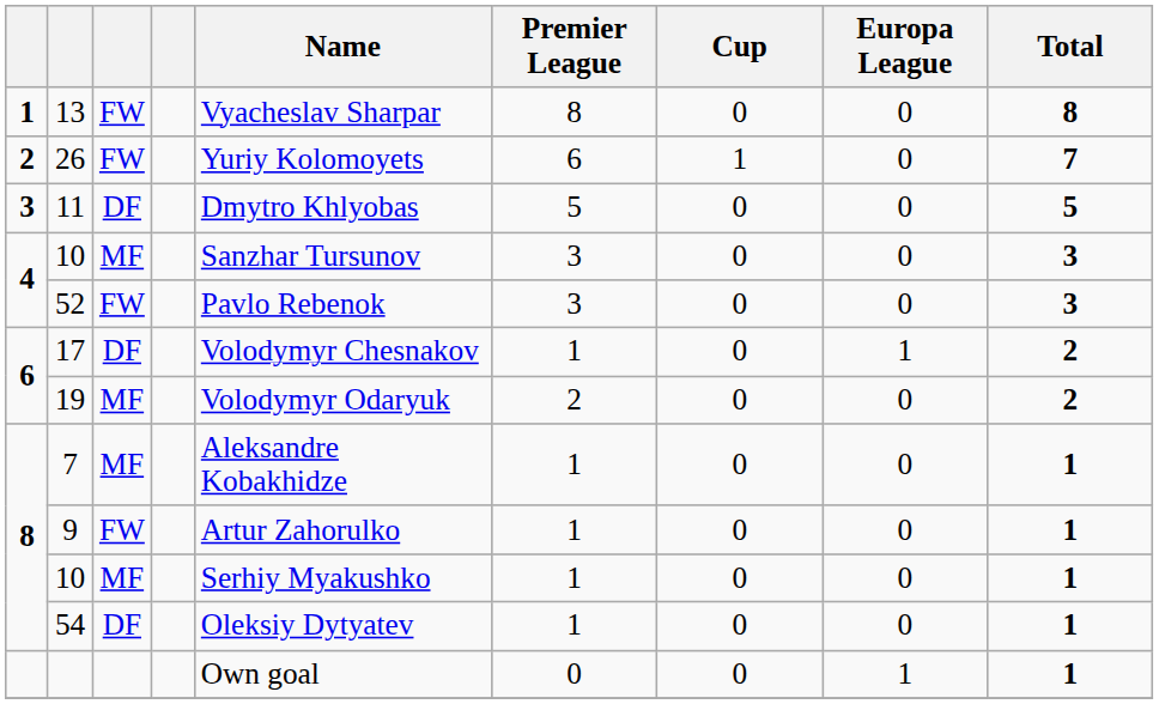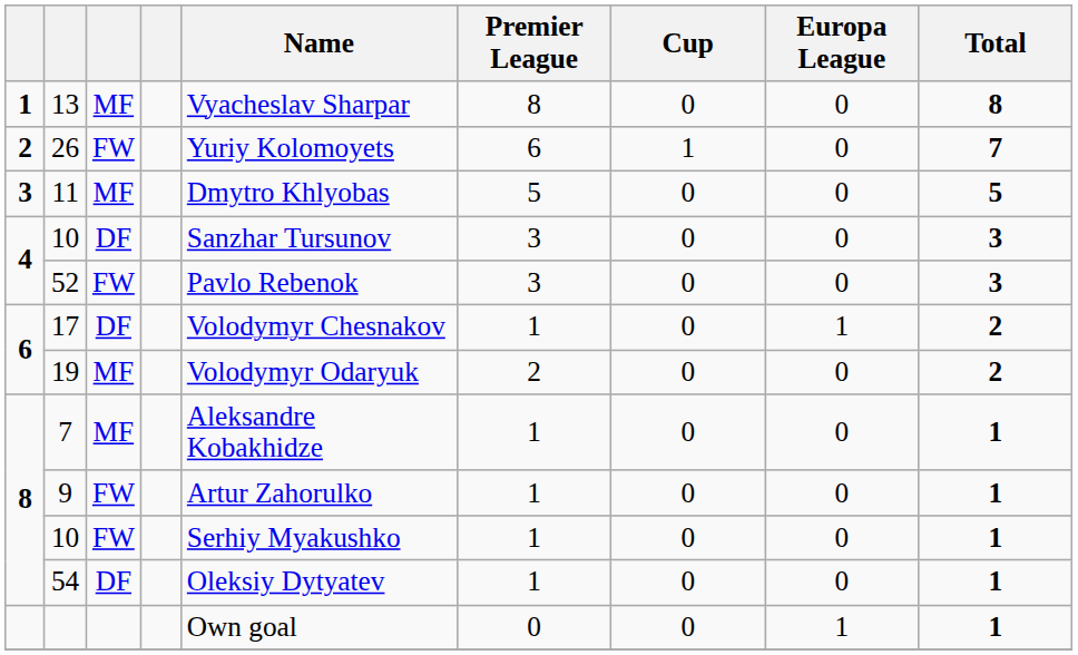13 | column 3: FW -> MF
11 | column 3: DF -> MF
4 / 10 | column 3: MF -> DF
8 / 10 | column 3: MF -> FW
